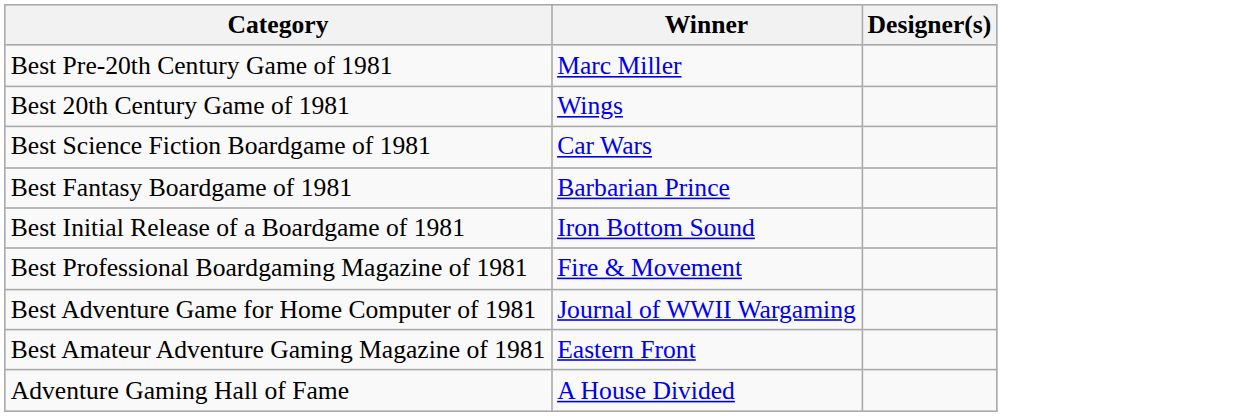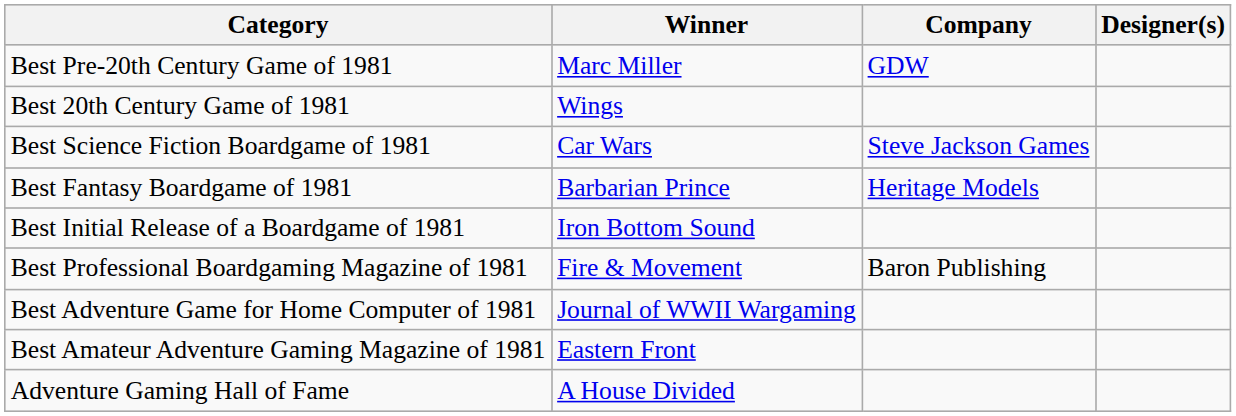+ column: Company | GDW | Steve Jackson Games | Heritage Models | Baron Publishing
